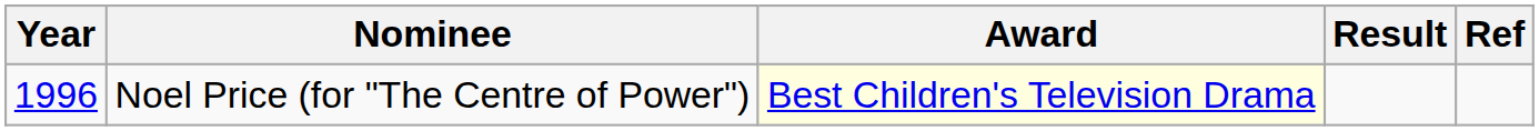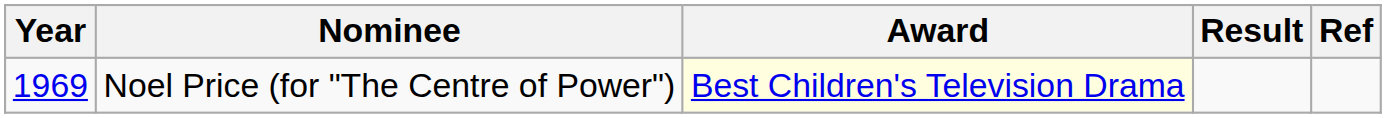Noel Price (for "The Centre of Power") | Year: 1996 -> 1969
